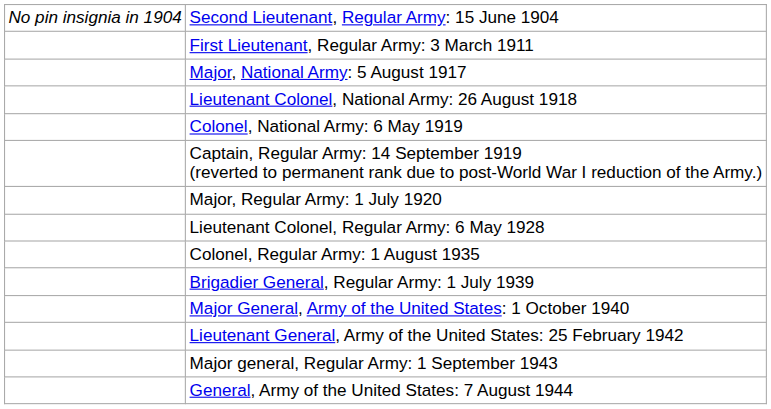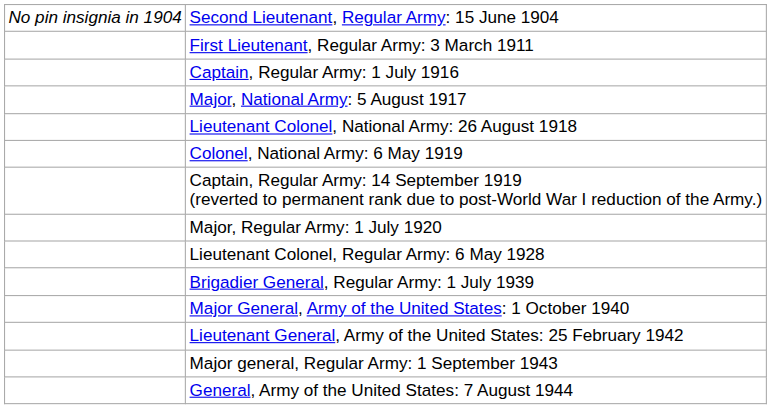+ row: Captain, Regular Army: 1 July 1916
- row: Colonel, Regular Army: 1 August 1935
